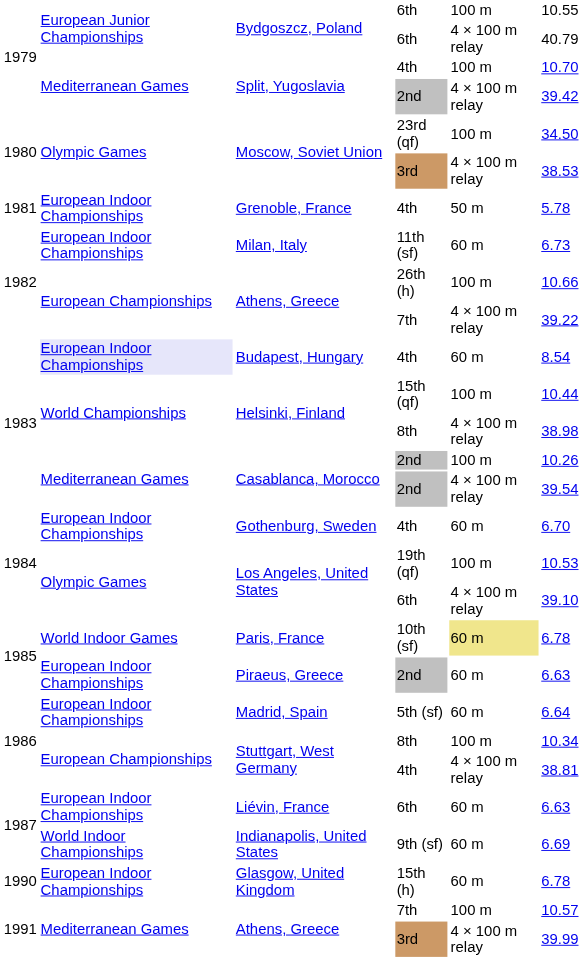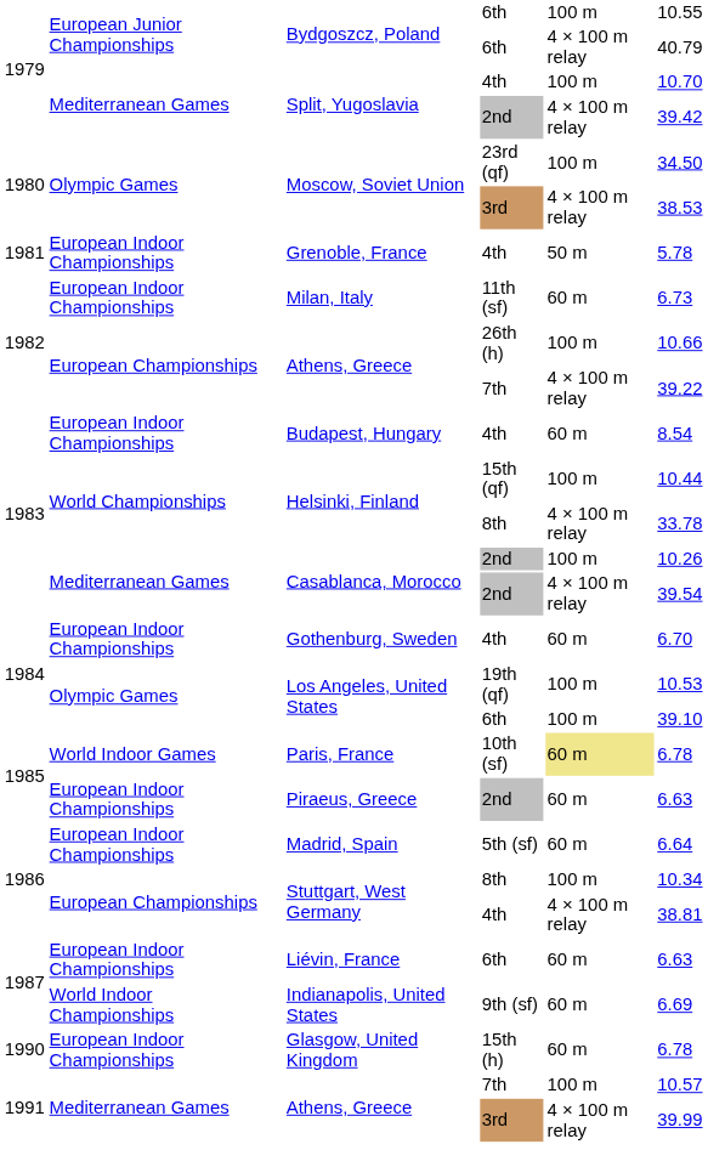Budapest, Hungary | column 2: lavender background -> no background
Helsinki, Finland / 8th | column 6: 38.98 -> 33.78
Los Angeles, United States / 6th | column 5: 4 × 100 m relay -> 100 m
